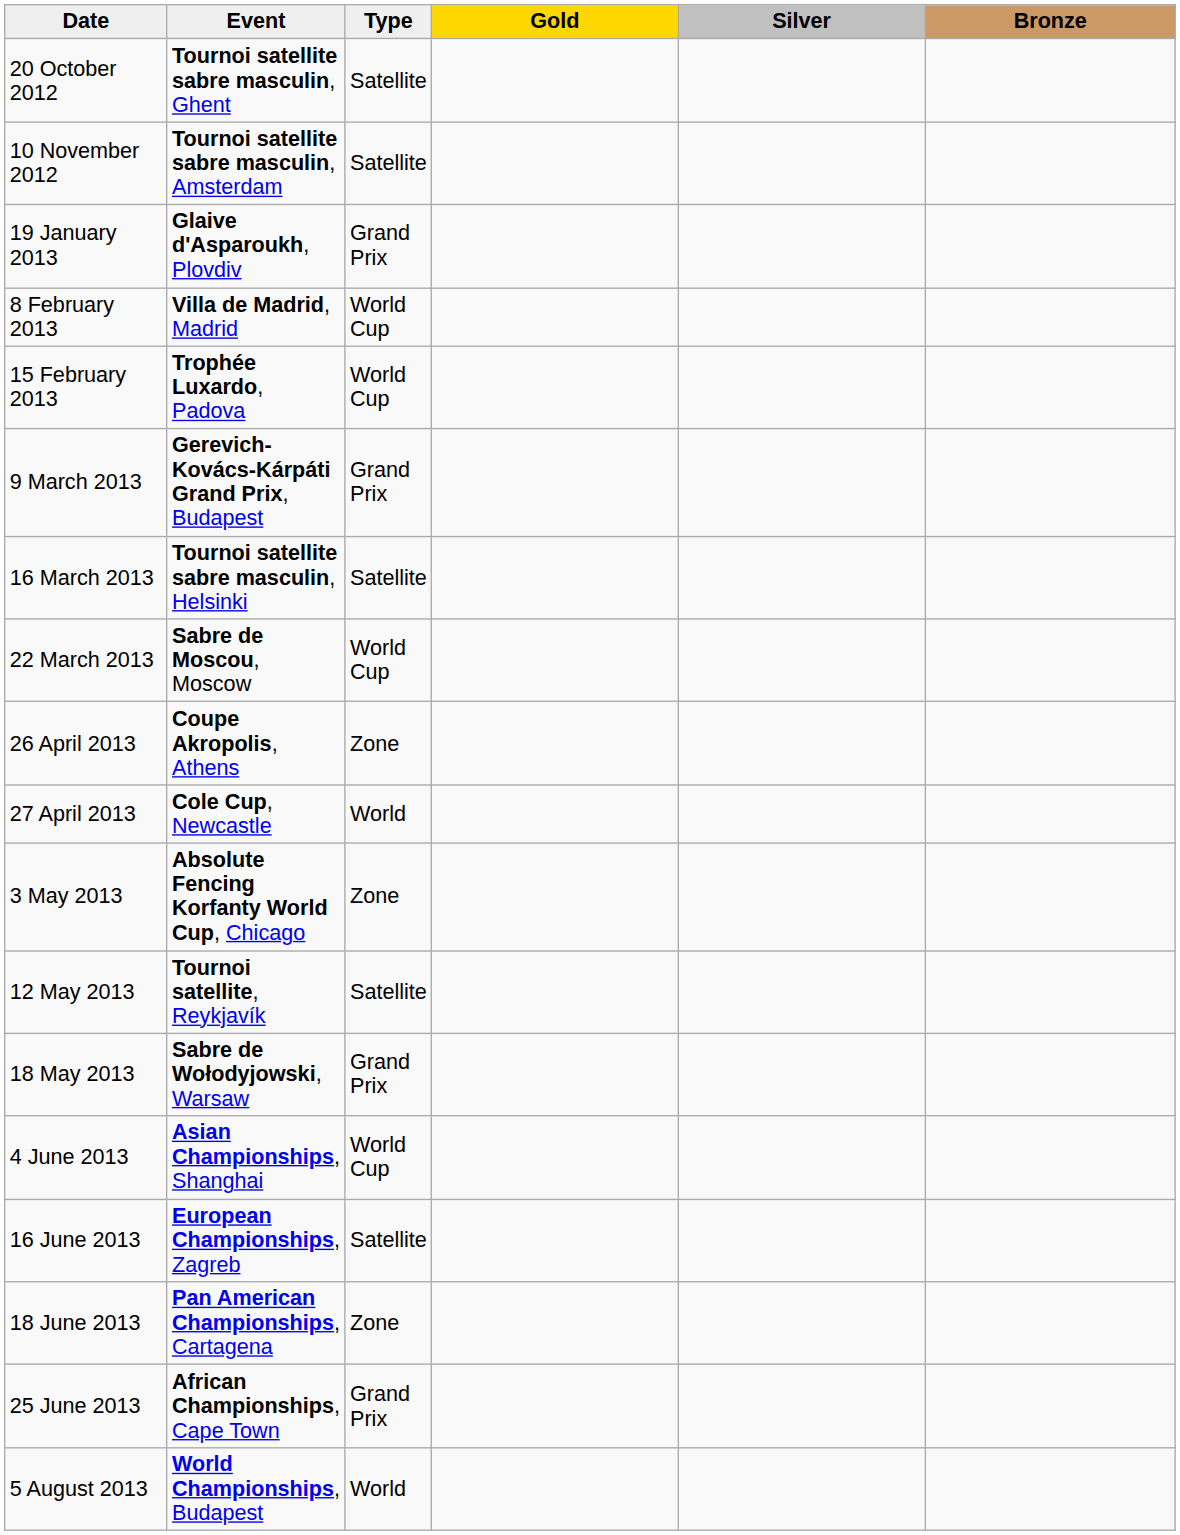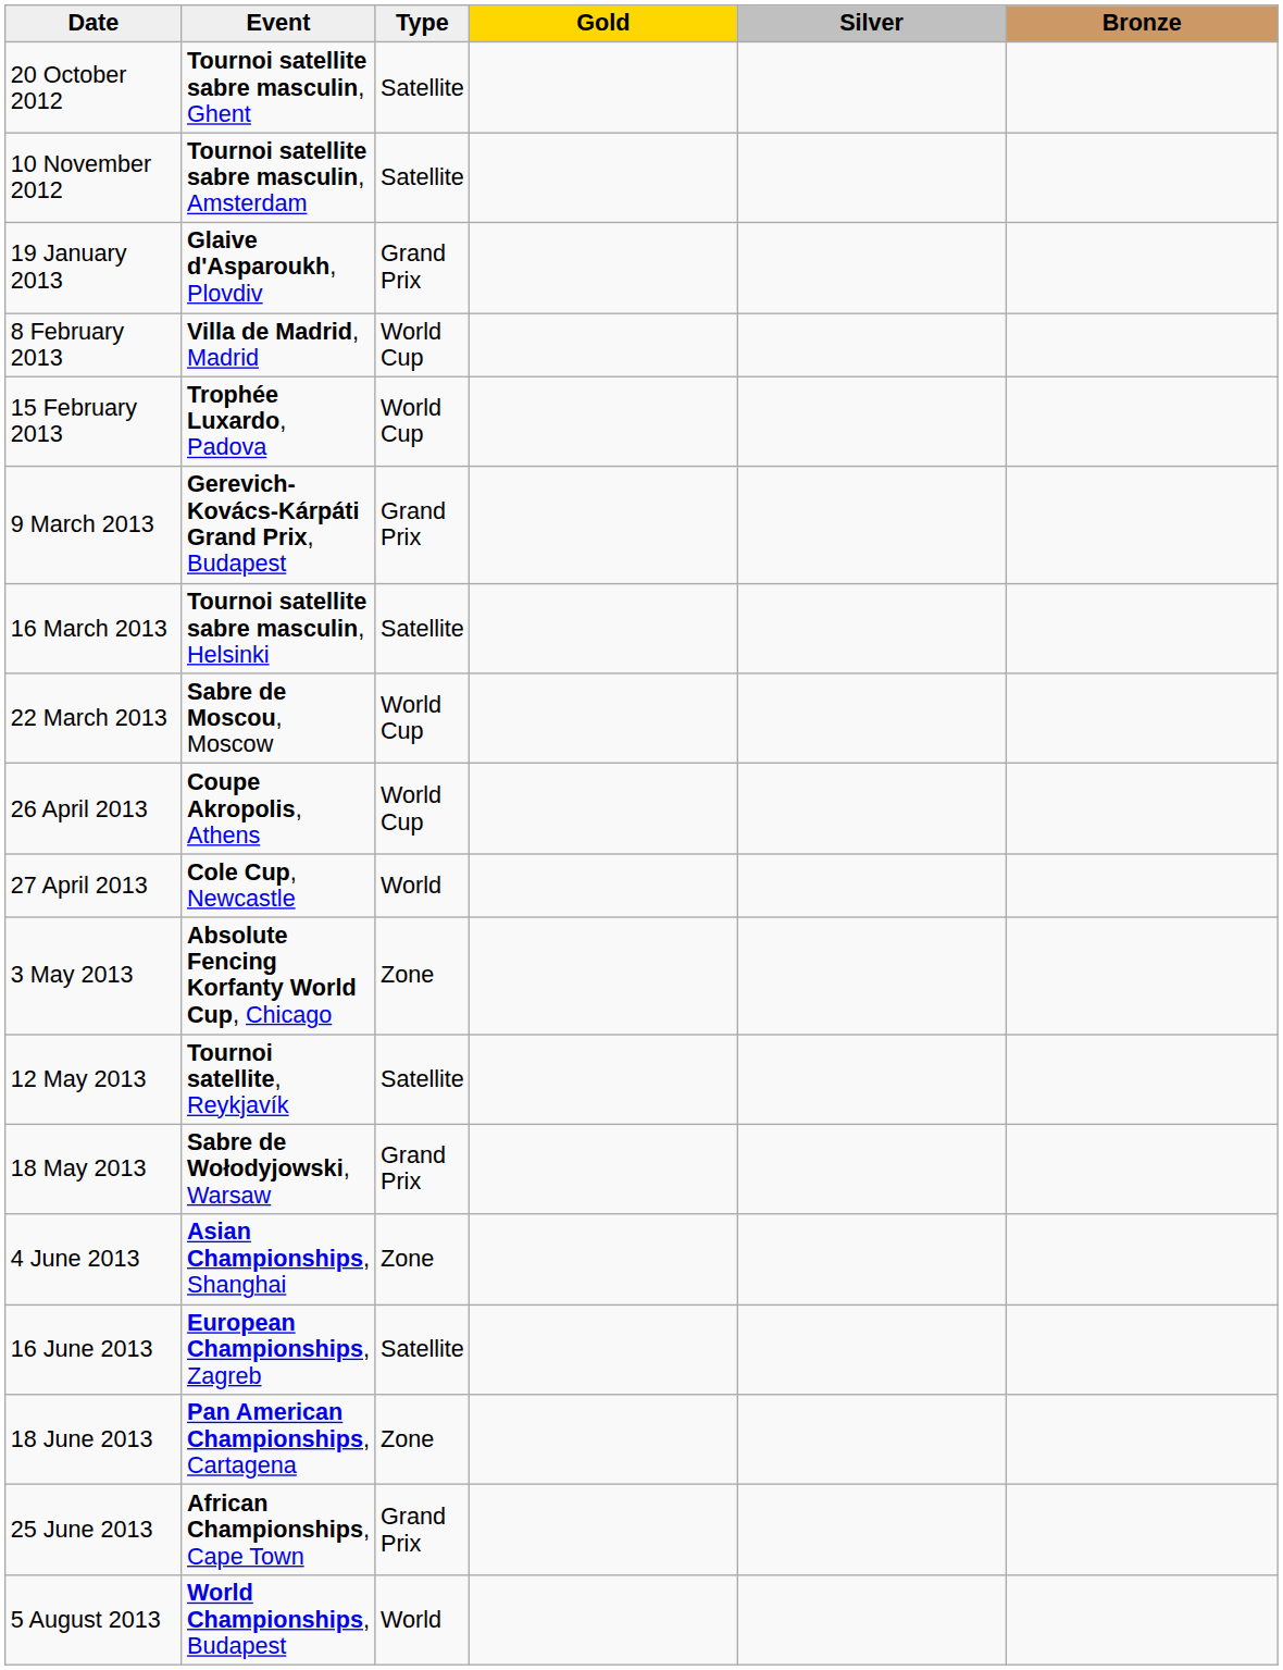26 April 2013 | Type: Zone -> World Cup
4 June 2013 | Type: World Cup -> Zone
